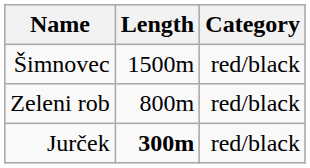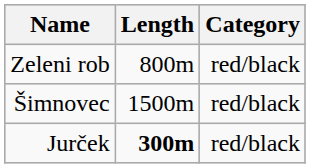rows swapped: Šimnovec <-> Zeleni rob
